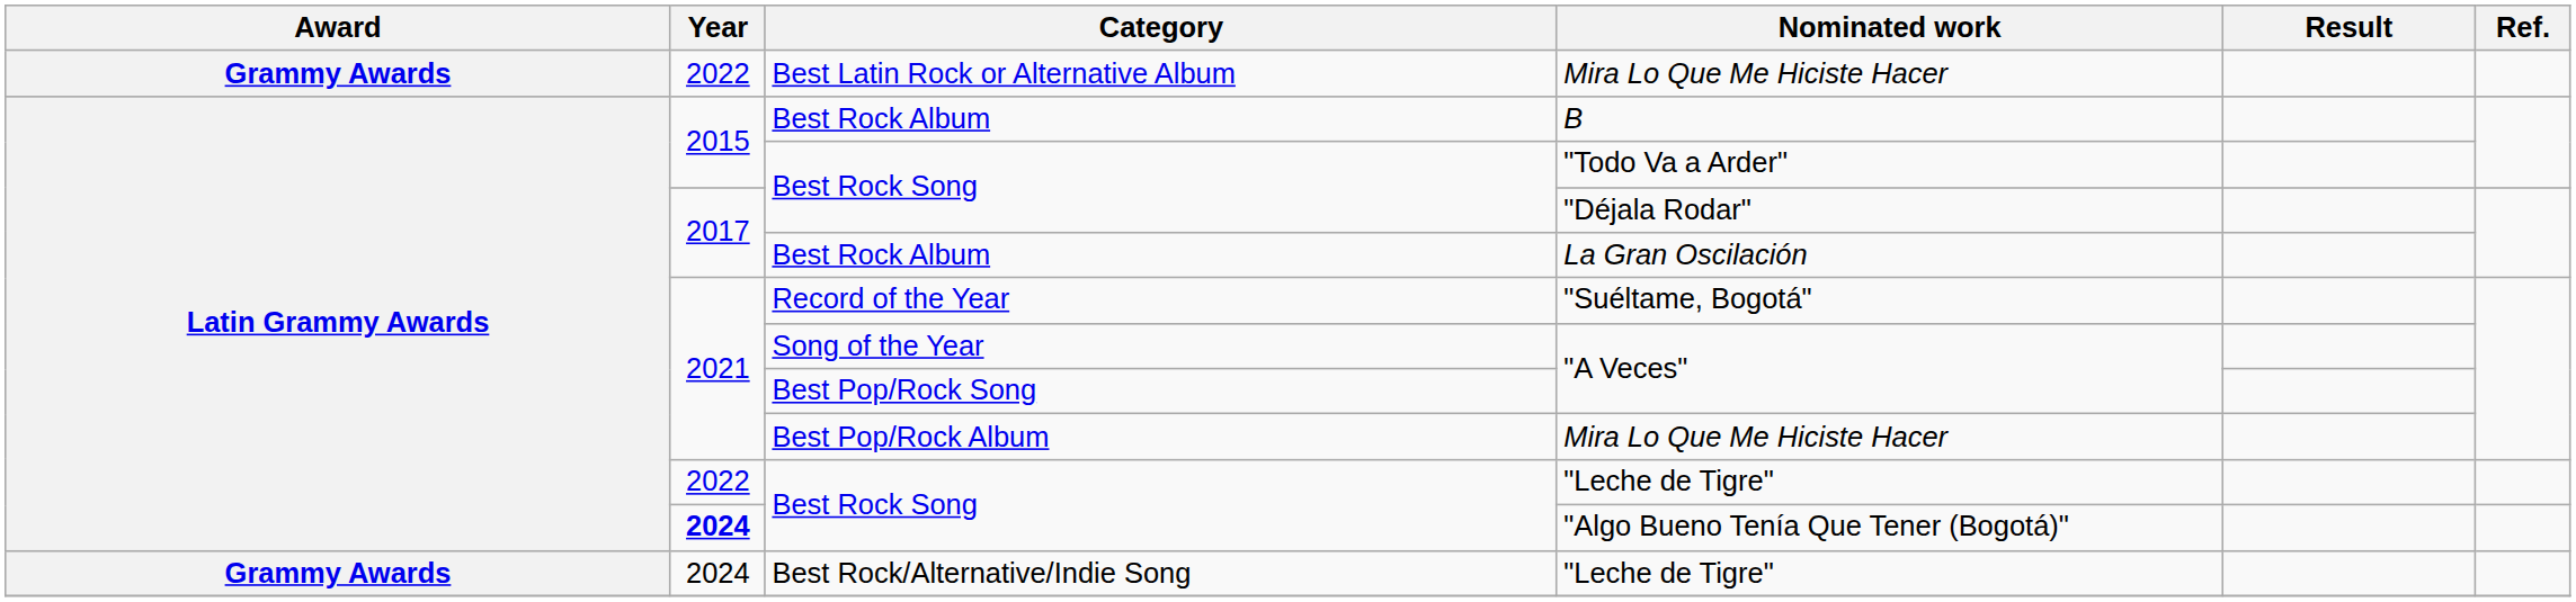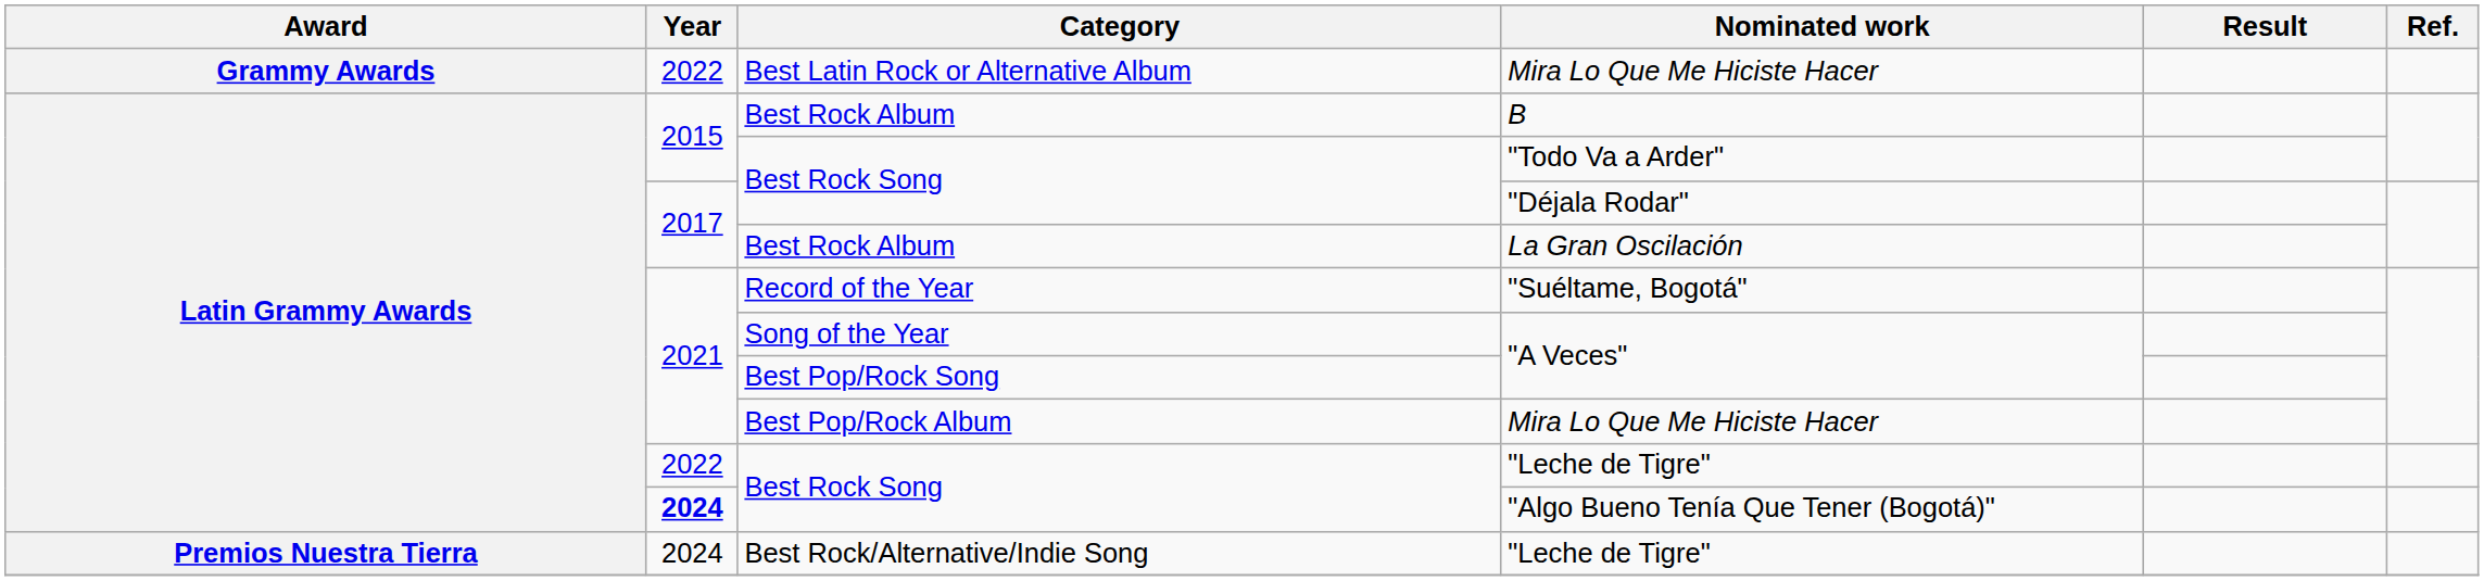Best Rock/Alternative/Indie Song / "Leche de Tigre" | Award: Grammy Awards -> Premios Nuestra Tierra
